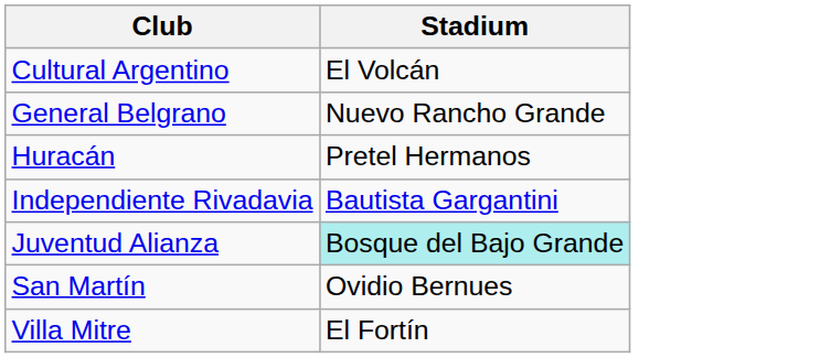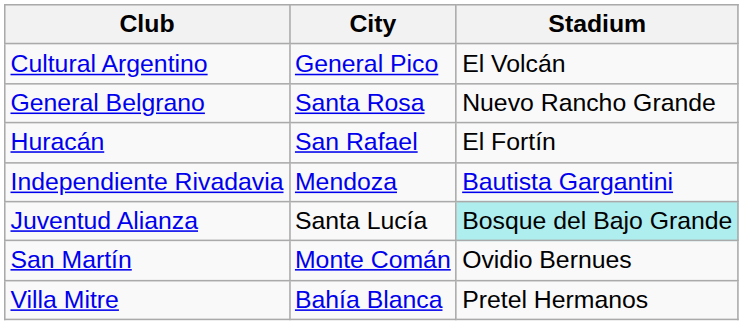+ column: City | General Pico | Santa Rosa | San Rafael | Mendoza | Santa Lucía | Monte Comán | Bahía Blanca
Huracán | Stadium: Pretel Hermanos -> El Fortín
Villa Mitre | Stadium: El Fortín -> Pretel Hermanos
